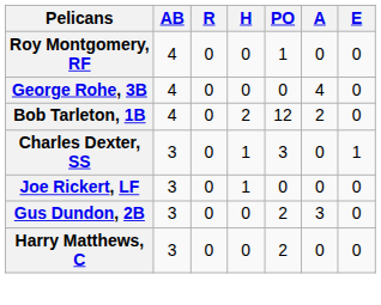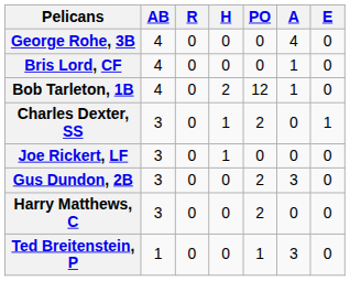- row: Roy Montgomery, RF | 4 | 0 | 0 | 1 | 0 | 0
+ row: Bris Lord, CF | 4 | 0 | 0 | 0 | 1 | 0
Bob Tarleton, 1B | A: 2 -> 1
Charles Dexter, SS | PO: 3 -> 2
+ row: Ted Breitenstein, P | 1 | 0 | 0 | 1 | 3 | 0
